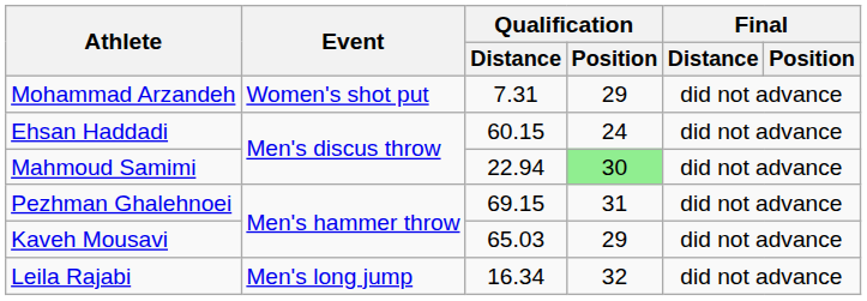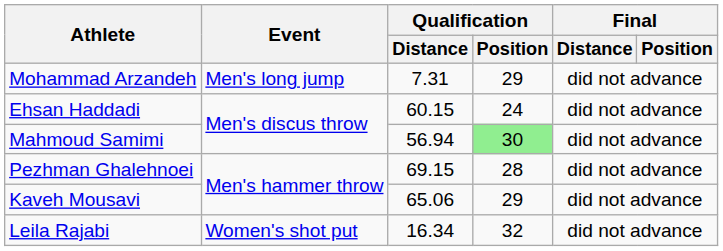Mohammad Arzandeh | Event: Women's shot put -> Men's long jump
Mahmoud Samimi | Qualification / Distance: 22.94 -> 56.94
Pezhman Ghalehnoei | Qualification / Position: 31 -> 28
Kaveh Mousavi | Qualification / Distance: 65.03 -> 65.06
Leila Rajabi | Event: Men's long jump -> Women's shot put
